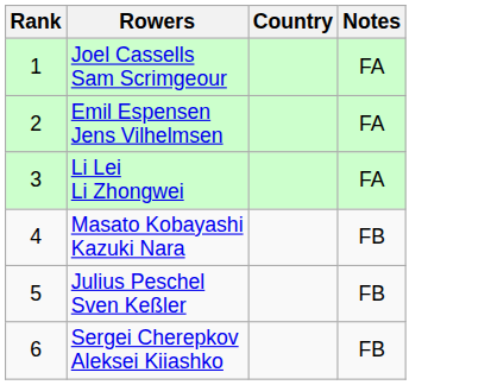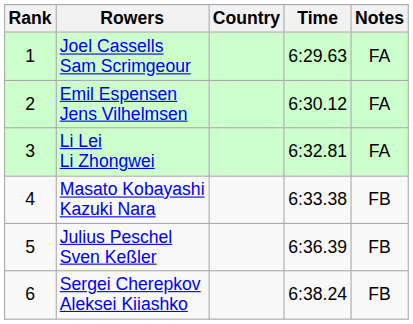+ column: Time | 6:29.63 | 6:30.12 | 6:32.81 | 6:33.38 | 6:36.39 | 6:38.24
